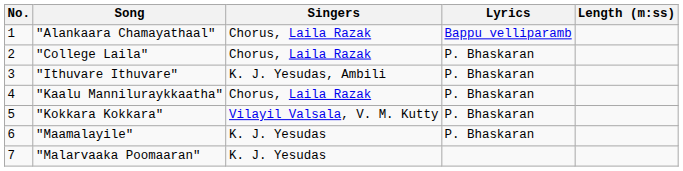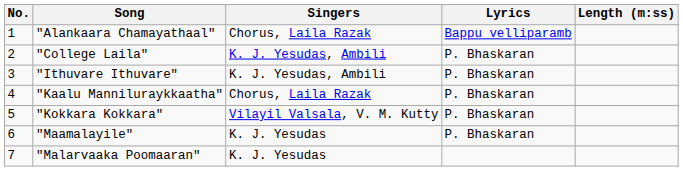"College Laila" | Singers: Chorus, Laila Razak -> K. J. Yesudas, Ambili
